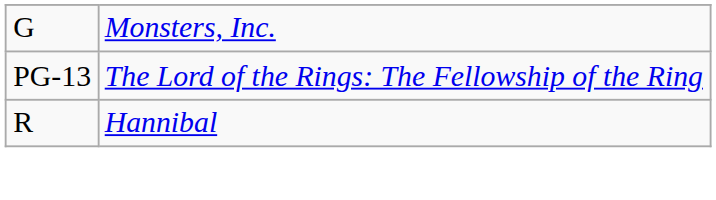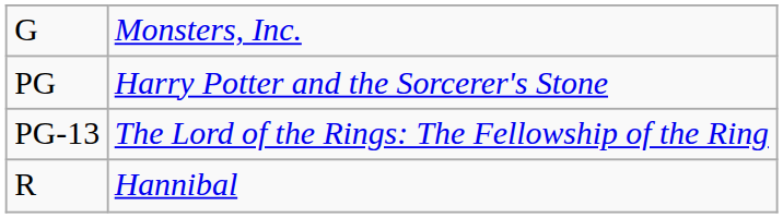+ row: PG | Harry Potter and the Sorcerer's Stone
